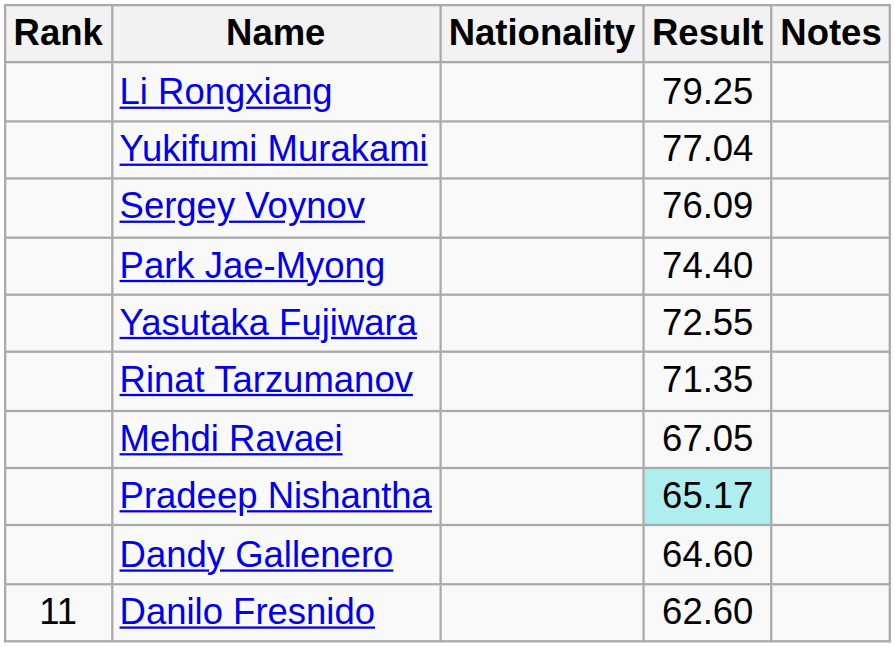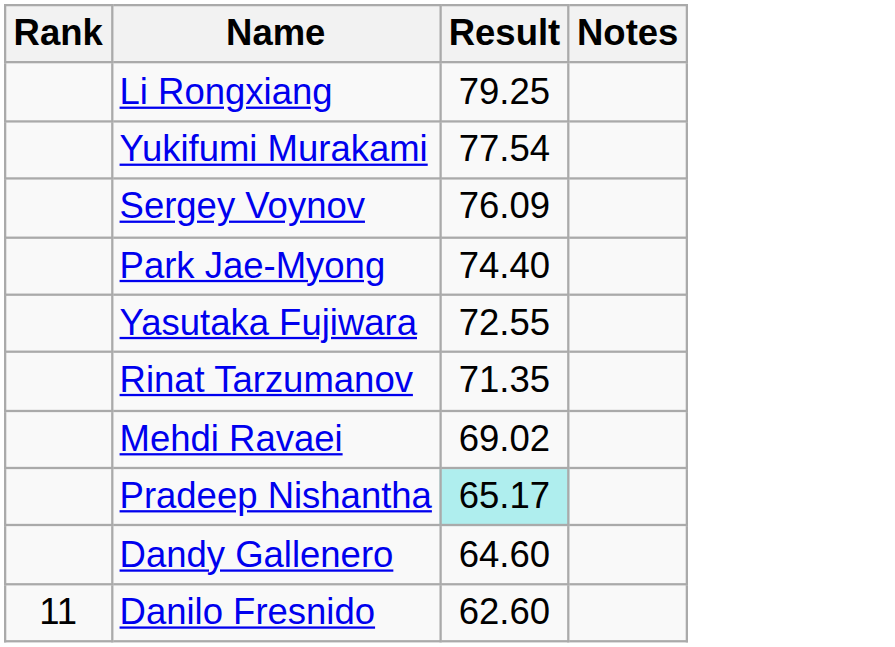- column: Nationality
Yukifumi Murakami | Result: 77.04 -> 77.54
Mehdi Ravaei | Result: 67.05 -> 69.02
